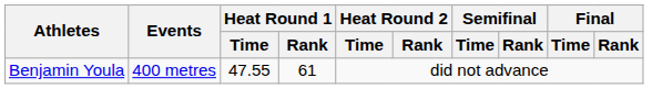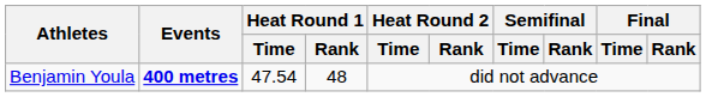Benjamin Youla | Events: normal -> bold
Benjamin Youla | Heat Round 1 / Time: 47.55 -> 47.54
Benjamin Youla | Heat Round 1 / Rank: 61 -> 48
